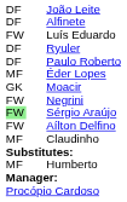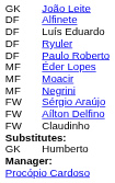João Leite | column 1: DF -> GK
Luís Eduardo | column 1: FW -> DF
Moacir | column 1: GK -> MF
Negrini | column 1: FW -> MF
Sérgio Araújo | column 1: lightgreen background -> no background
Claudinho | column 1: MF -> FW
Humberto | column 1: MF -> GK
